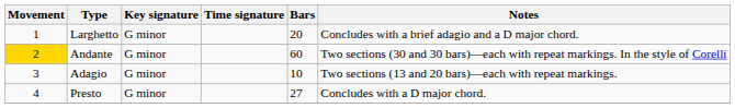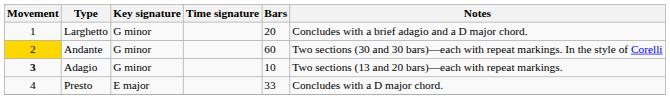Adagio | Movement: normal -> bold
Presto | Key signature: G minor -> E major
Presto | Bars: 27 -> 33
